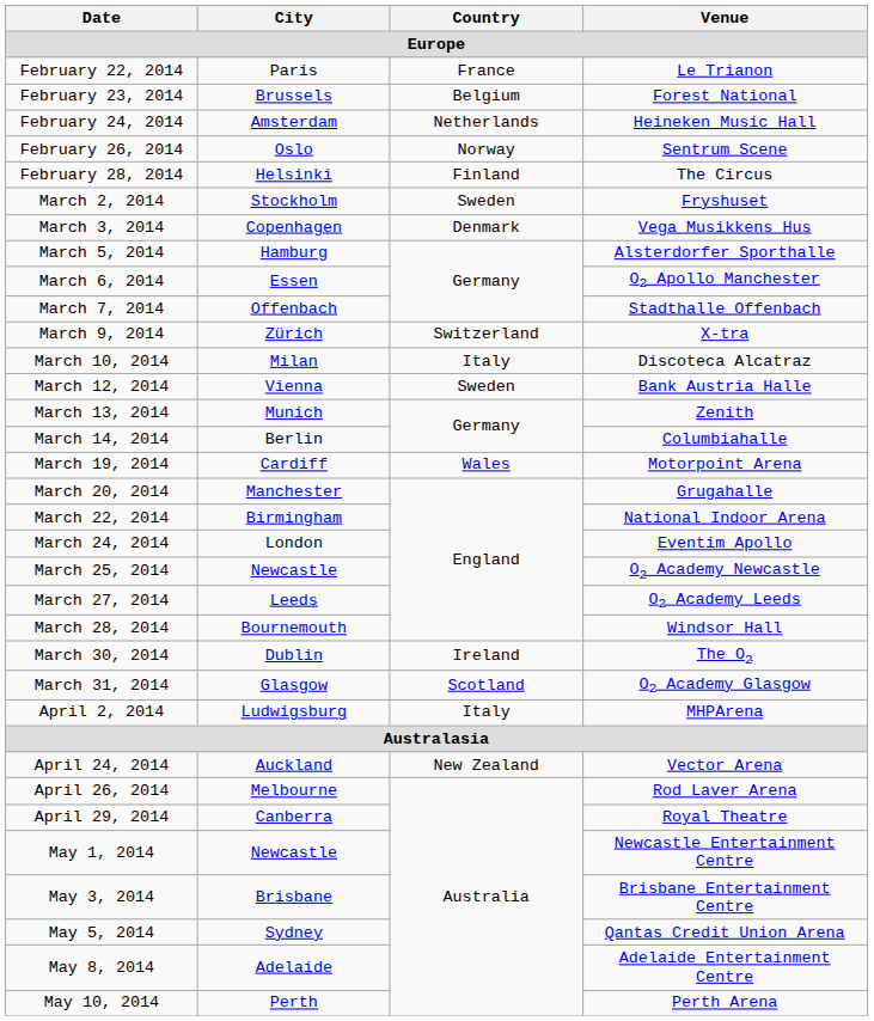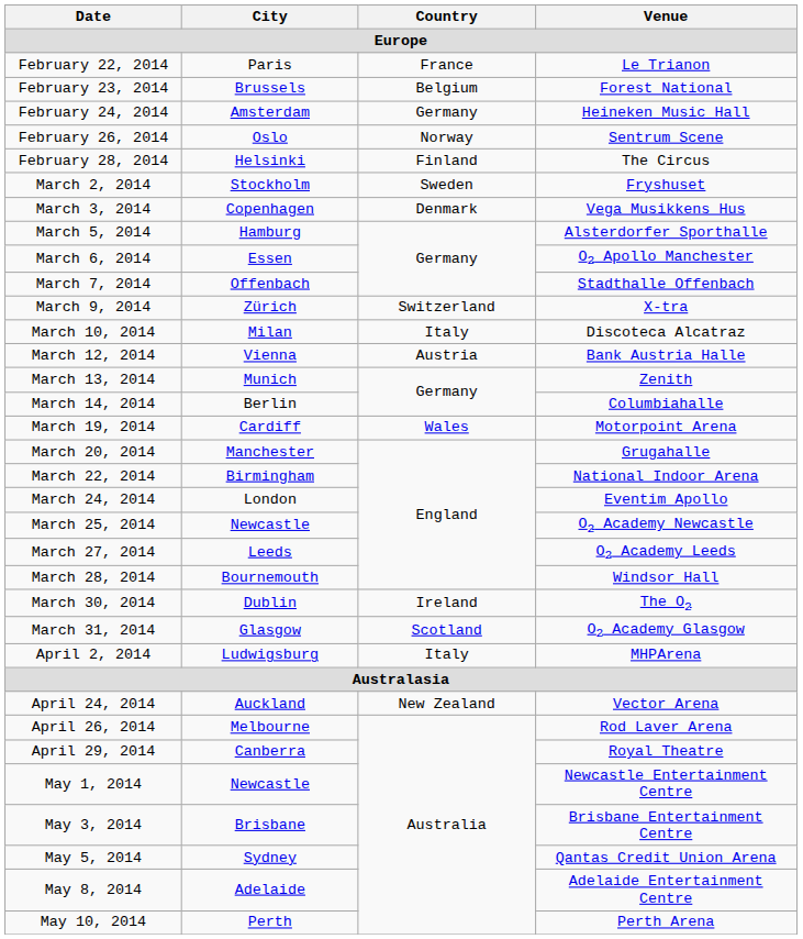February 24, 2014 | Country: Netherlands -> Germany
March 12, 2014 | Country: Sweden -> Austria
